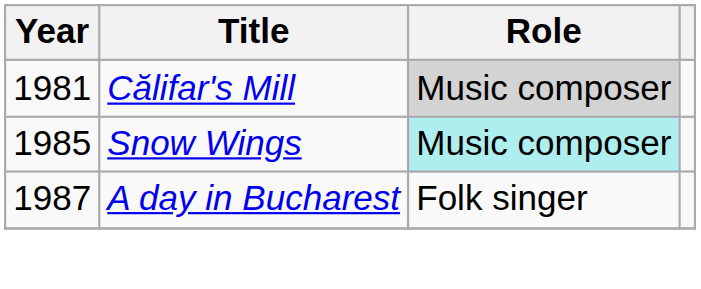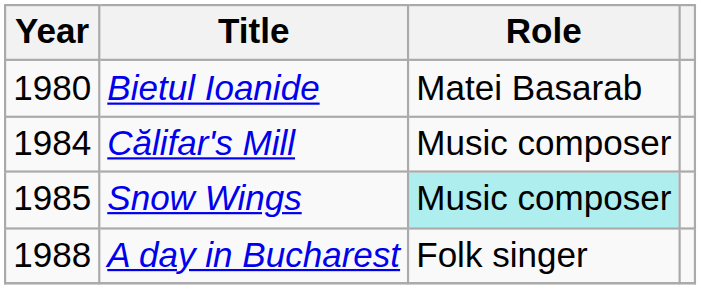+ row: 1980 | Bietul Ioanide | Matei Basarab
Călifar's Mill | Year: 1981 -> 1984
Călifar's Mill | Role: lightgrey background -> no background
A day in Bucharest | Year: 1987 -> 1988
